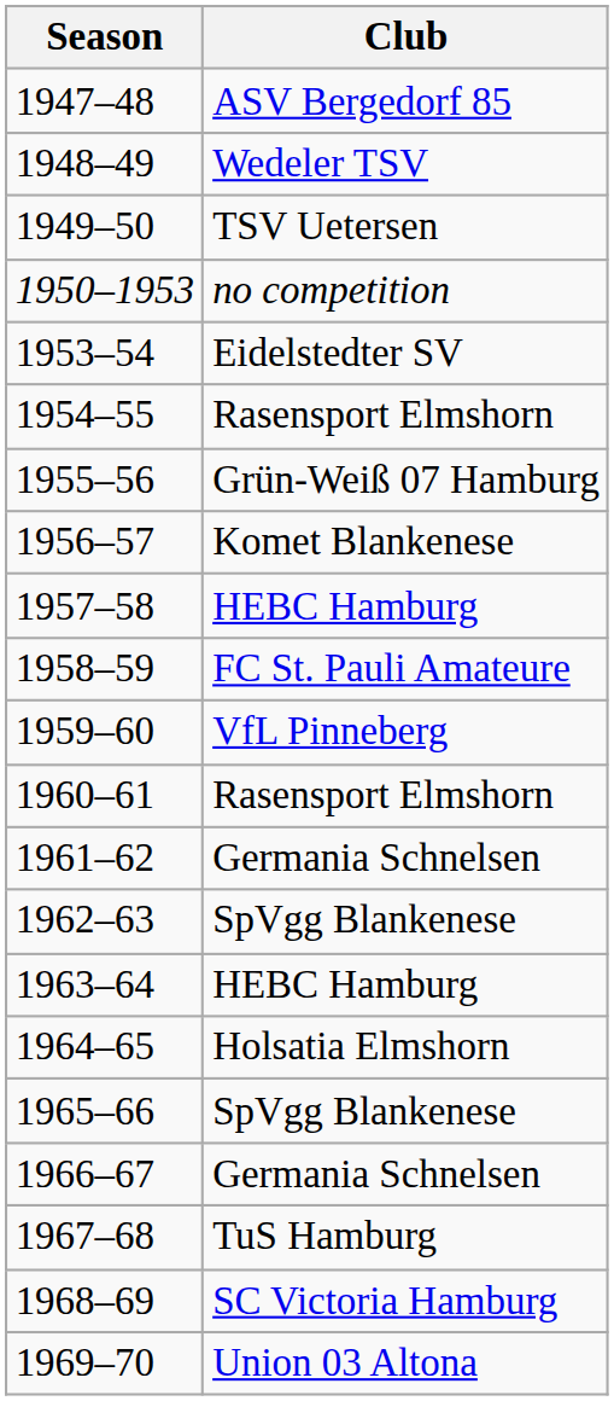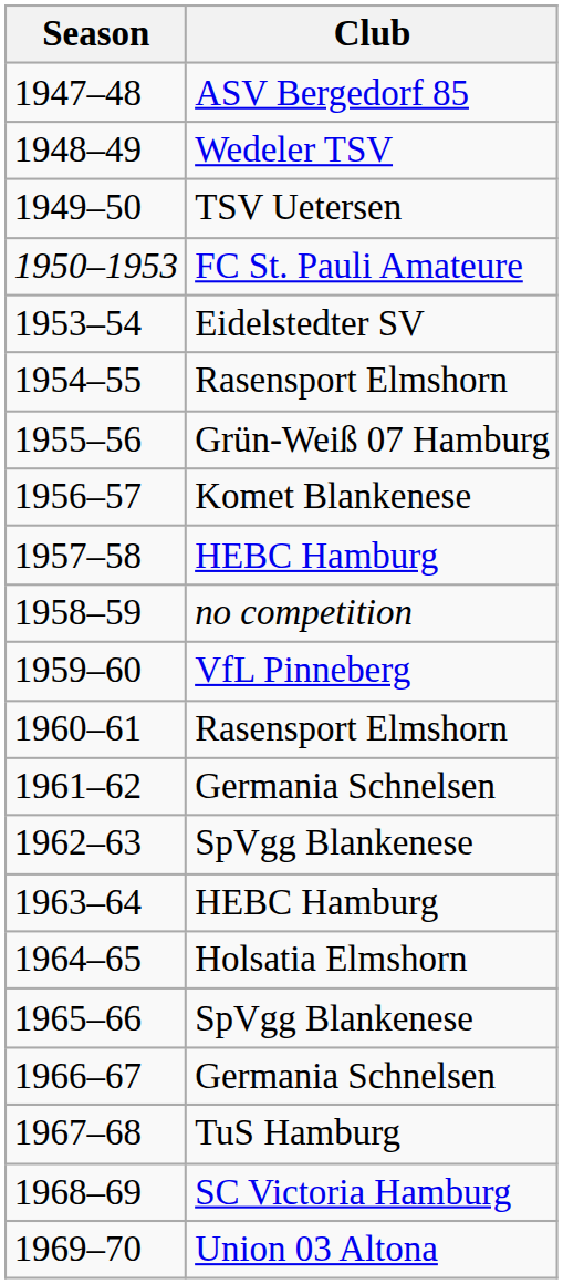1950–1953 | Club: no competition -> FC St. Pauli Amateure
1958–59 | Club: FC St. Pauli Amateure -> no competition
